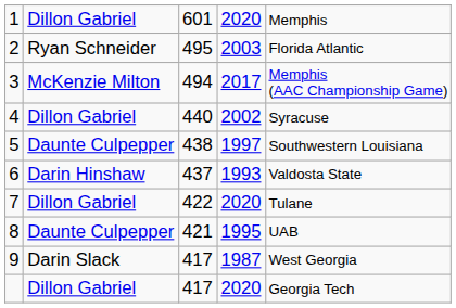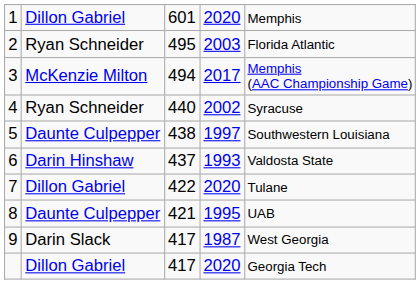4 | column 2: Dillon Gabriel -> Ryan Schneider
